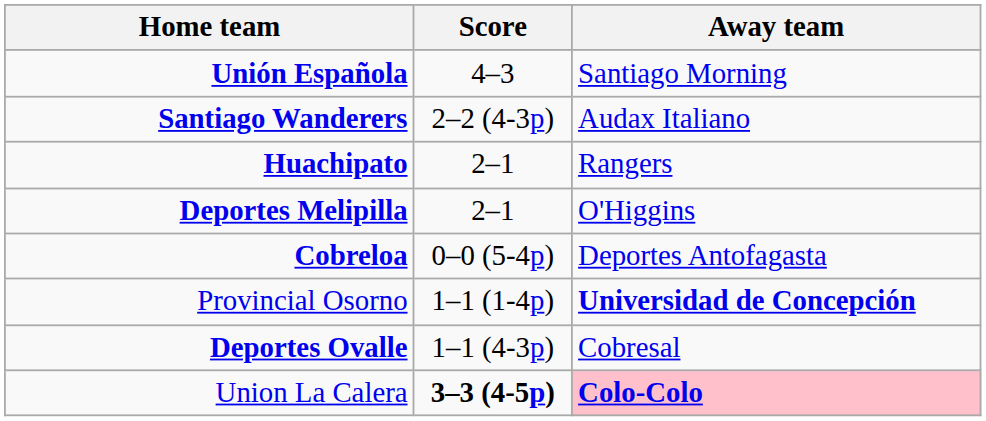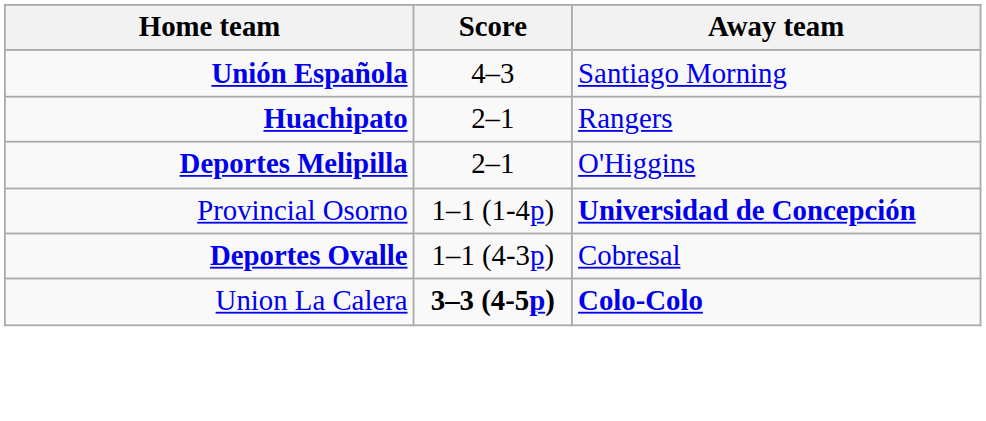- row: Santiago Wanderers | 2–2 (4-3p) | Audax Italiano
- row: Cobreloa | 0–0 (5-4p) | Deportes Antofagasta
Union La Calera | Away team: pink background -> no background
